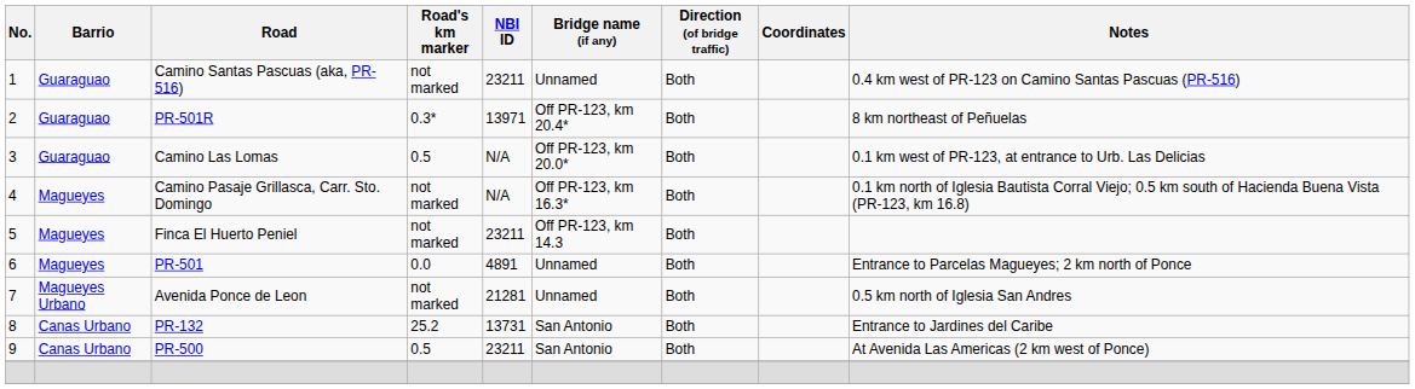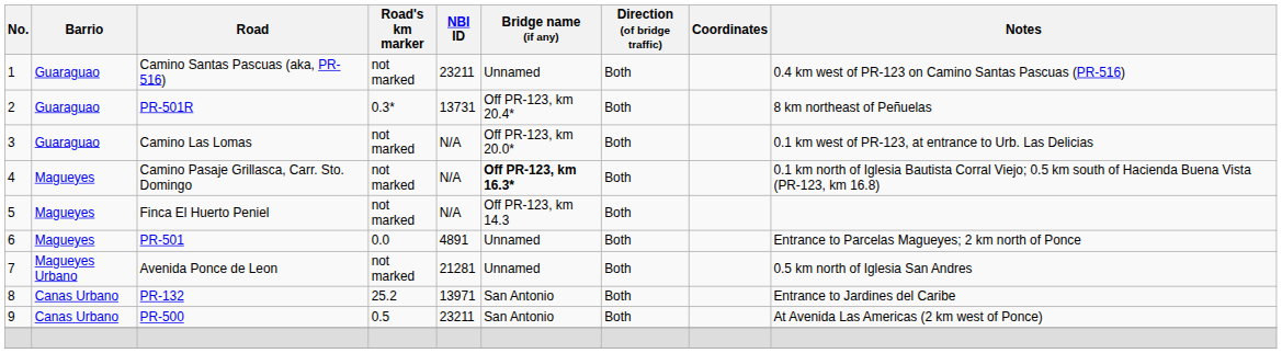PR-501R | NBI ID: 13971 -> 13731
Camino Las Lomas | Road's km marker: 0.5 -> not marked
Camino Pasaje Grillasca, Carr. Sto. Domingo | Bridge name (if any): normal -> bold
Finca El Huerto Peniel | NBI ID: 23211 -> N/A
PR-132 | NBI ID: 13731 -> 13971
